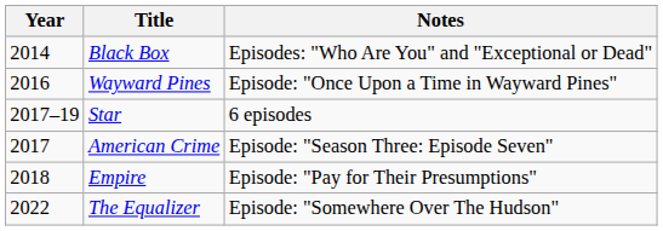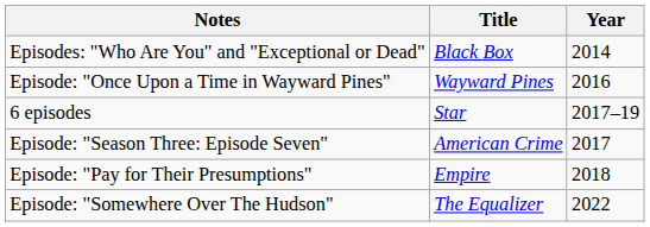columns swapped: Year <-> Notes
